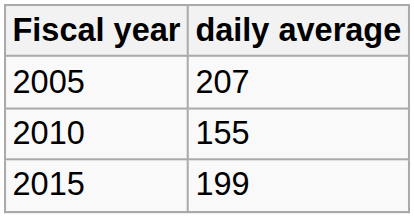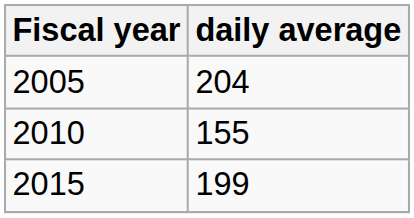2005 | daily average: 207 -> 204
